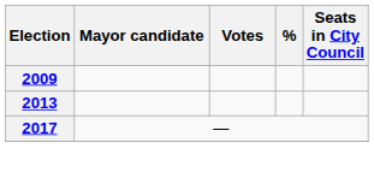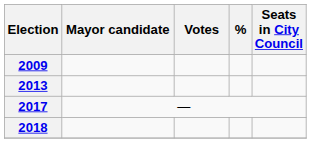+ row: 2018
